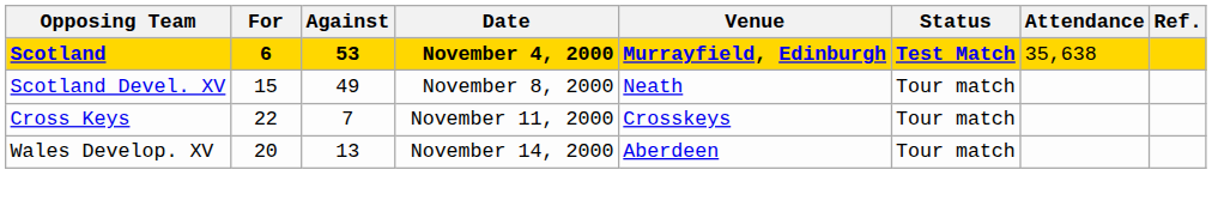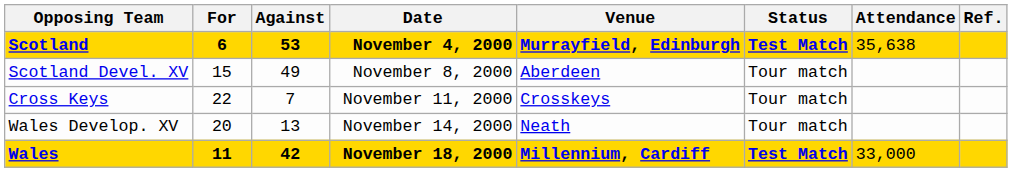Scotland Devel. XV | Venue: Neath -> Aberdeen
Wales Develop. XV | Venue: Aberdeen -> Neath
+ row: Wales | 11 | 42 | November 18, 2000 | Millennium, Cardiff | Test Match | 33,000
